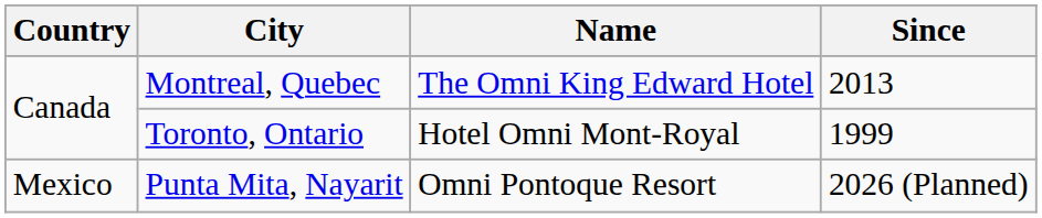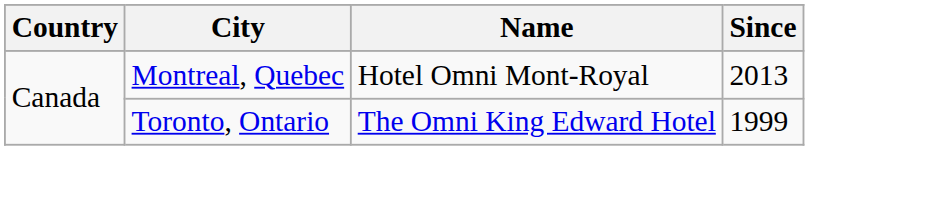Montreal, Quebec | Name: The Omni King Edward Hotel -> Hotel Omni Mont-Royal
Toronto, Ontario | Name: Hotel Omni Mont-Royal -> The Omni King Edward Hotel
- row: Mexico | Punta Mita, Nayarit | Omni Pontoque Resort | 2026 (Planned)
